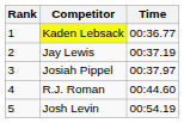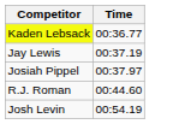- column: Rank | 1 | 2 | 3 | 4 | 5
